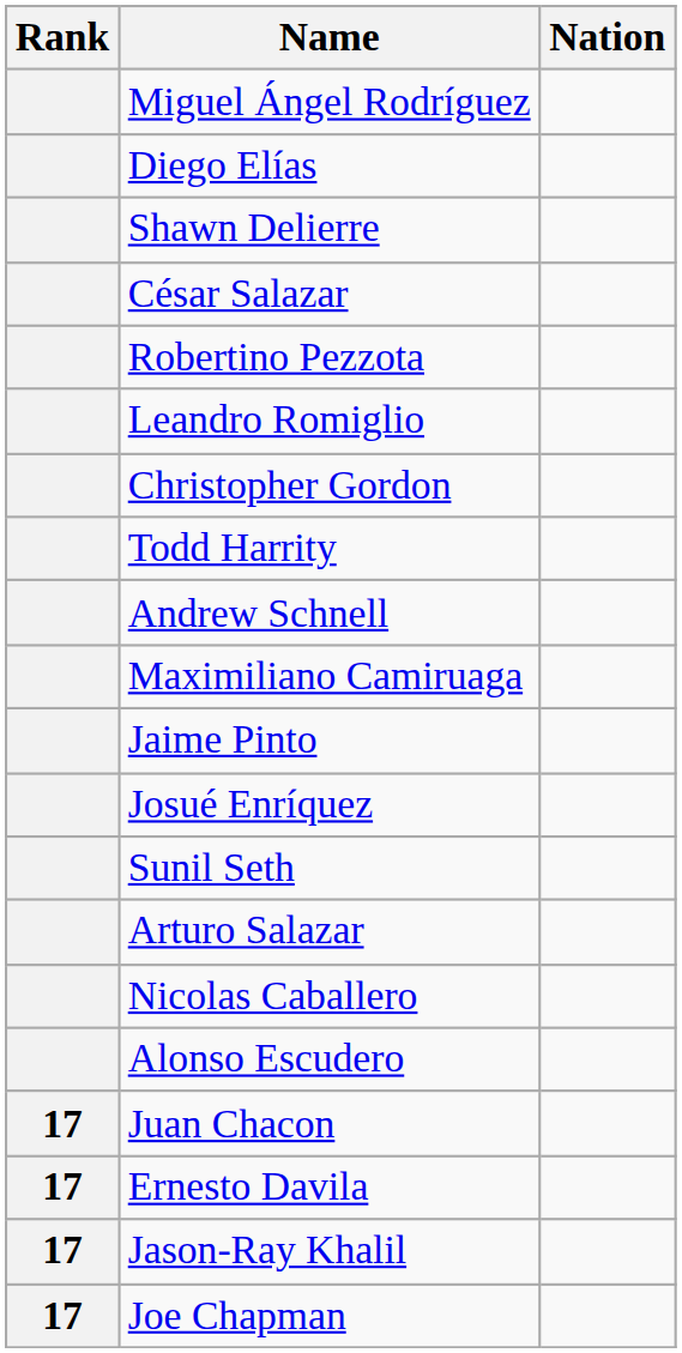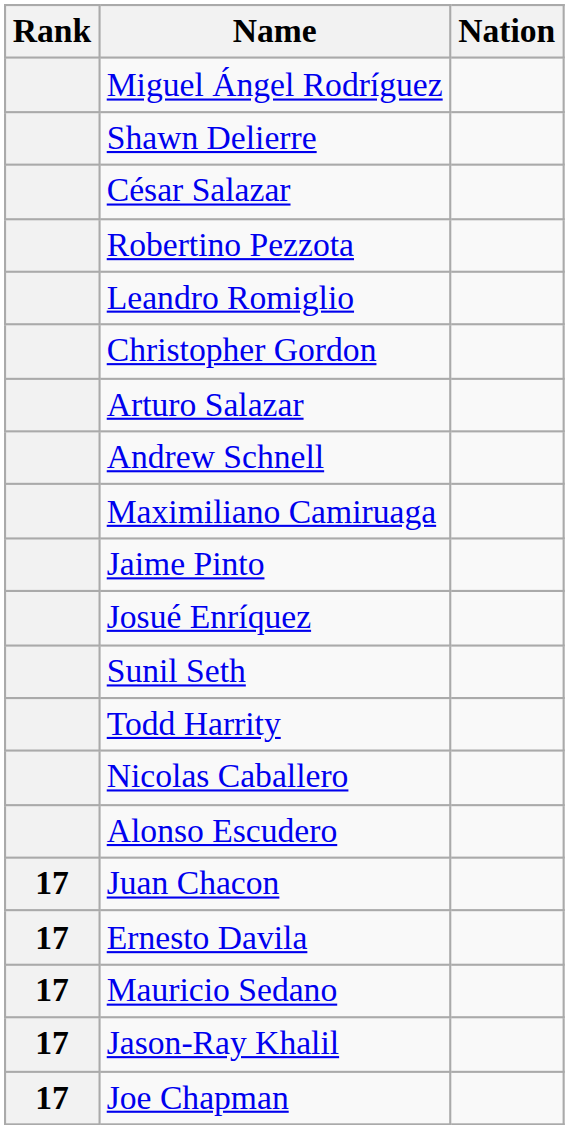- row: Diego Elías
rows swapped: Todd Harrity <-> Arturo Salazar
+ row: 17 | Mauricio Sedano
